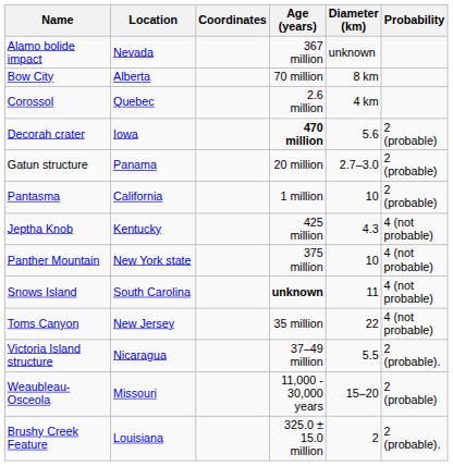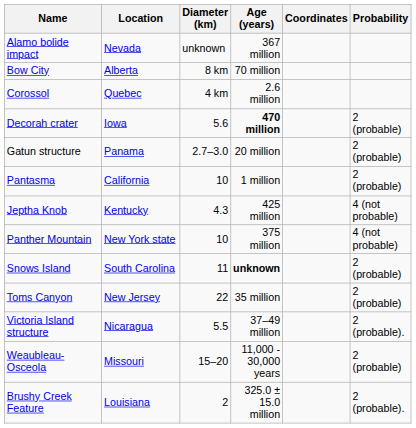columns swapped: Diameter (km) <-> Coordinates
Snows Island | Probability: 4 (not probable) -> 2 (probable)
Toms Canyon | Probability: 4 (not probable) -> 2 (probable)
